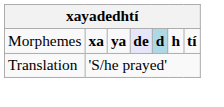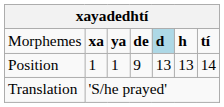Morphemes | column 4: lavender background -> no background
+ row: Position | 1 | 1 | 9 | 13 | 13 | 14
